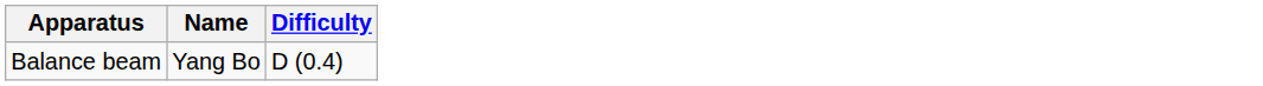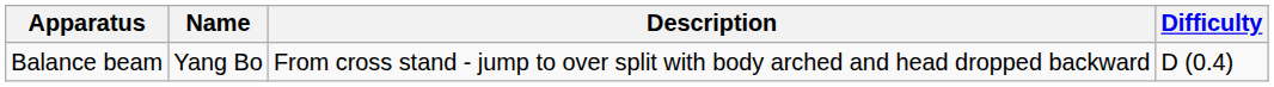+ column: Description | From cross stand - jump to over split with body arched and head dropped backward
